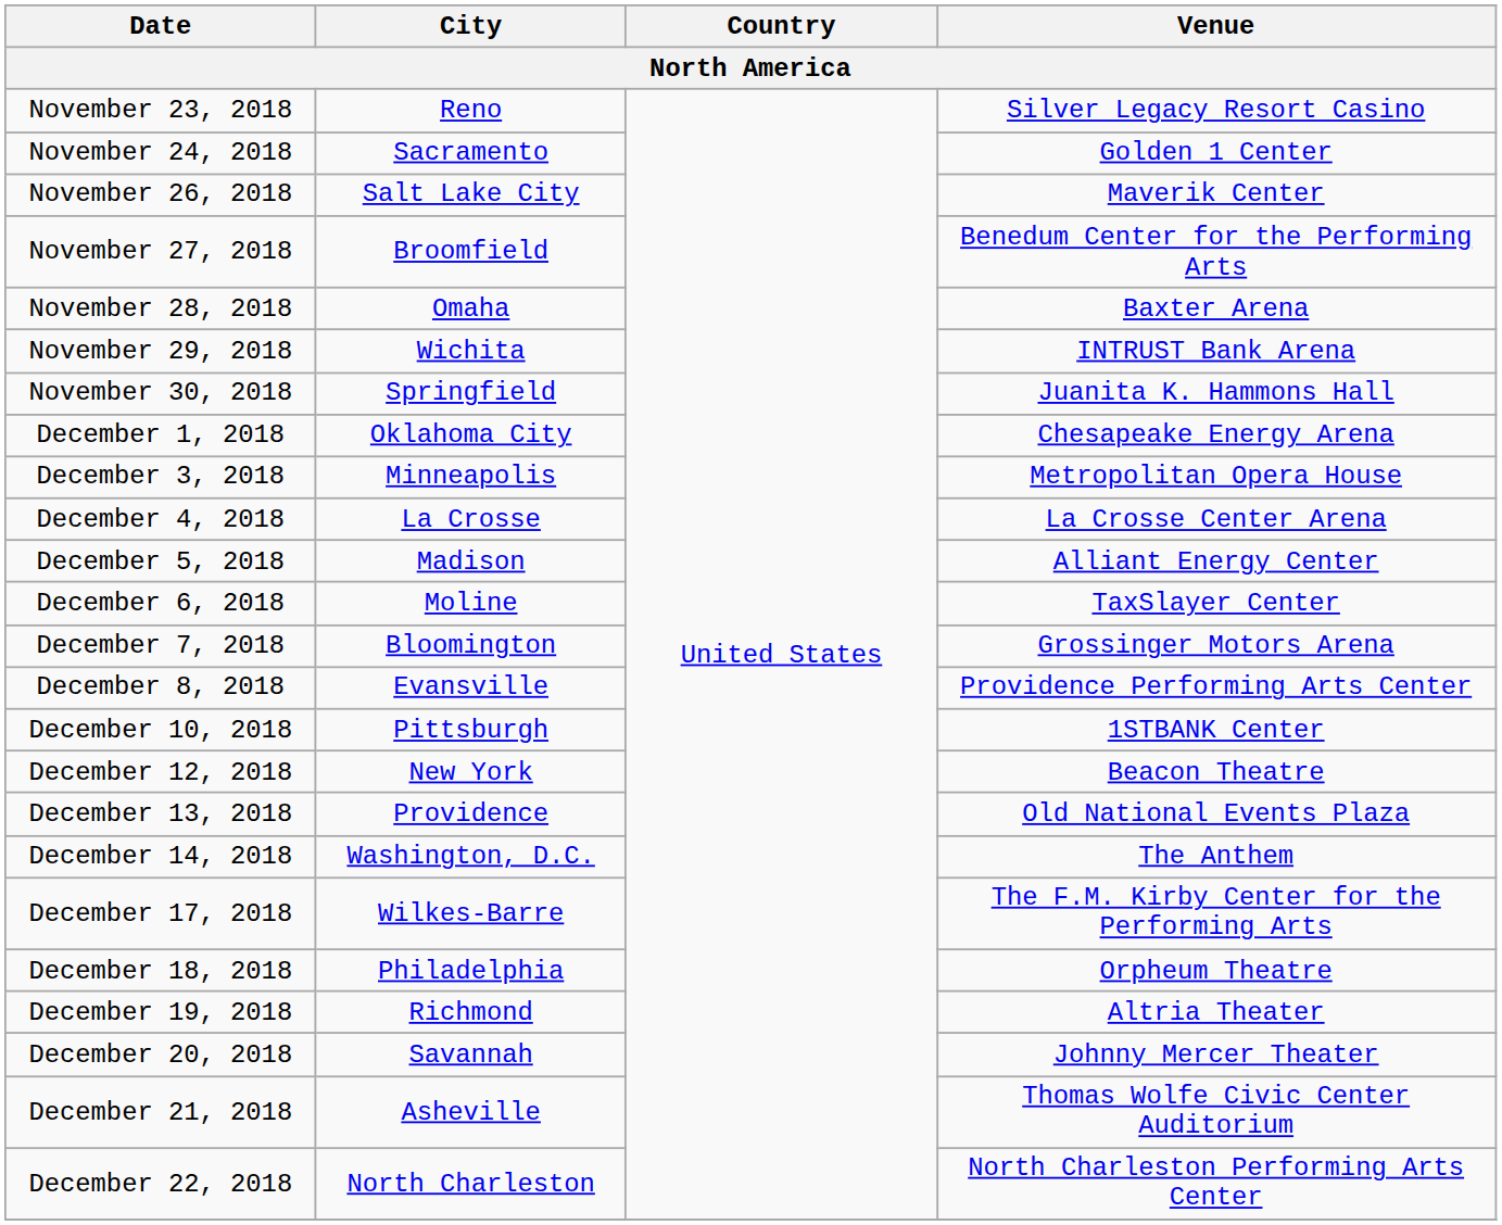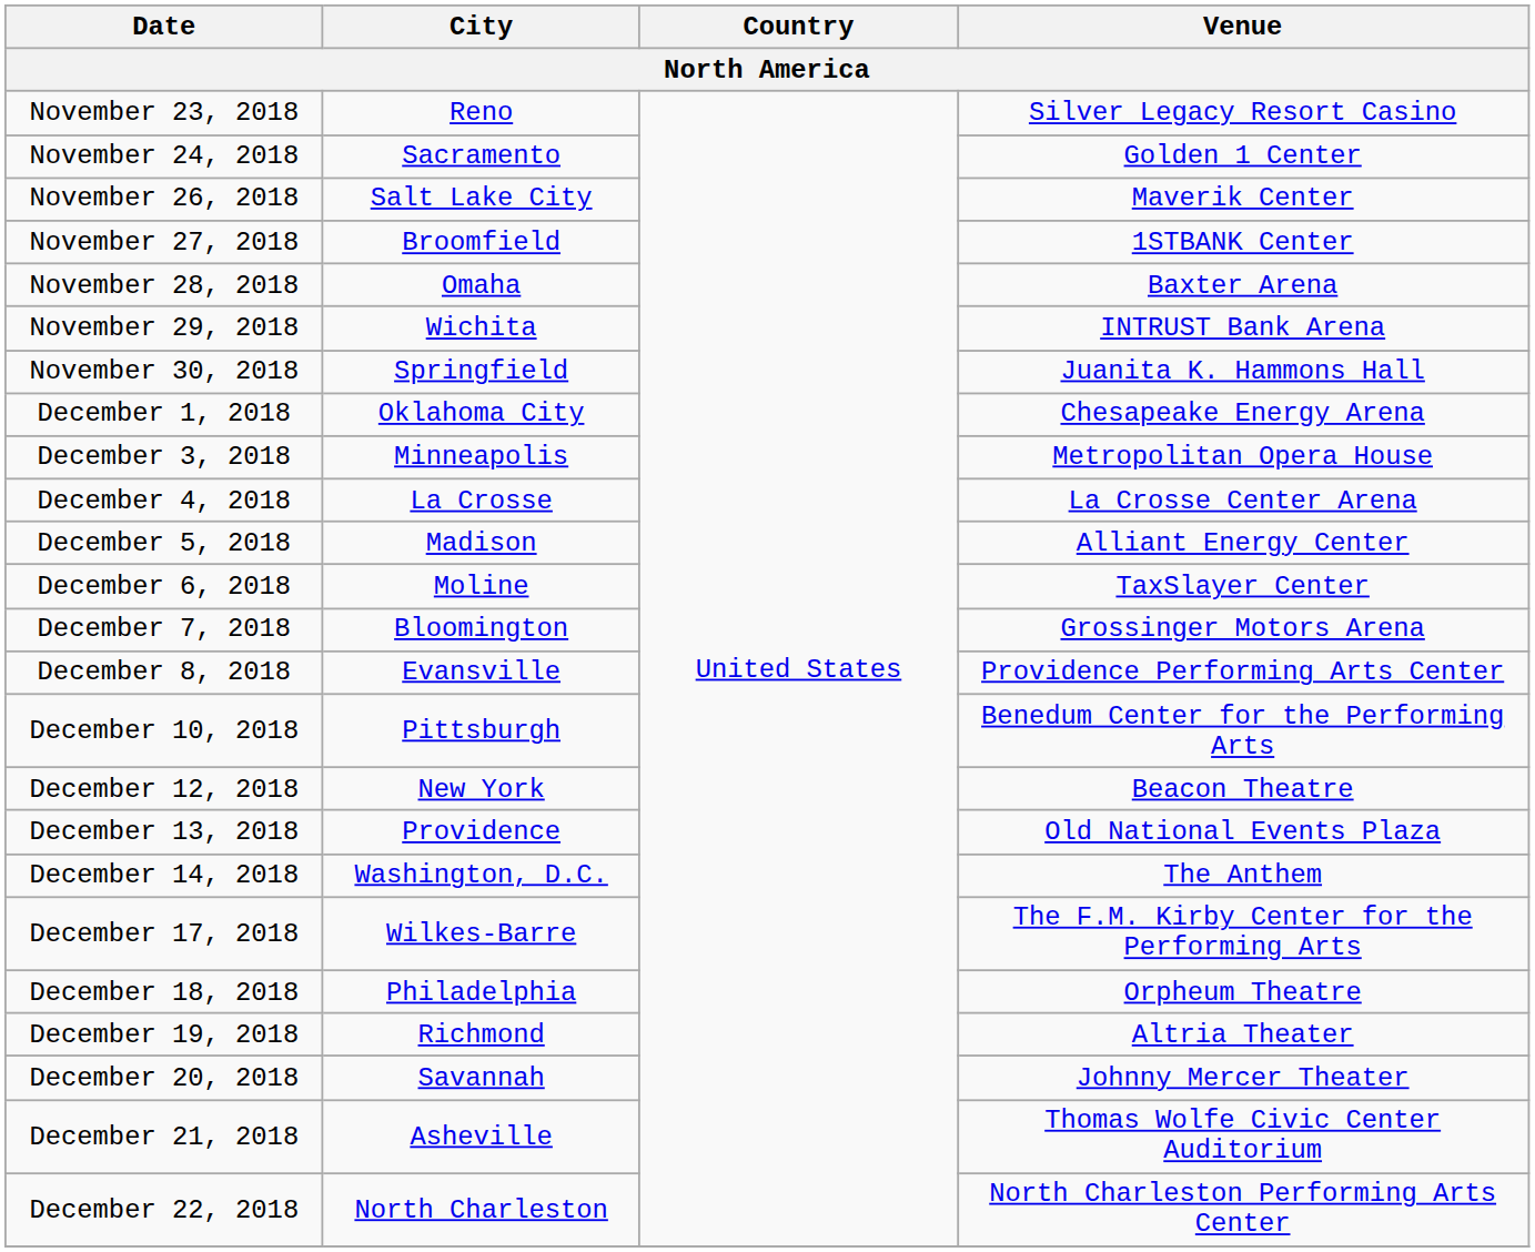November 27, 2018 | Venue: Benedum Center for the Performing Arts -> 1STBANK Center
December 10, 2018 | Venue: 1STBANK Center -> Benedum Center for the Performing Arts
